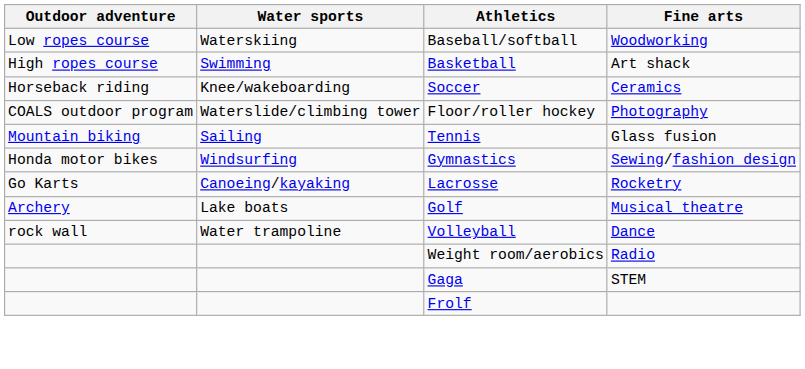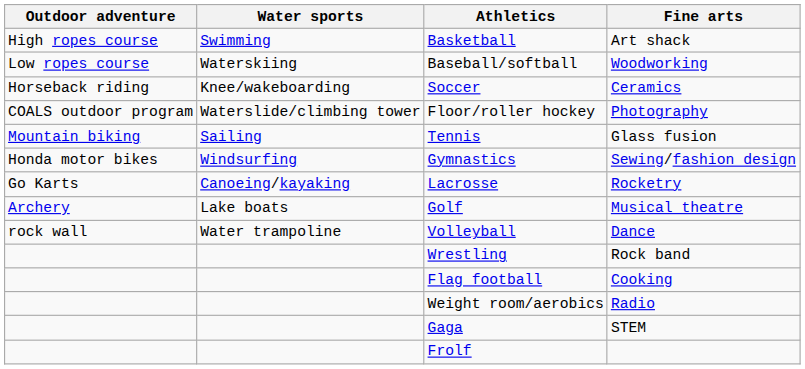rows swapped: Basketball <-> Baseball/softball
+ row: Wrestling | Rock band
+ row: Flag football | Cooking
